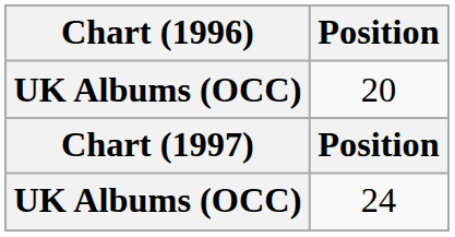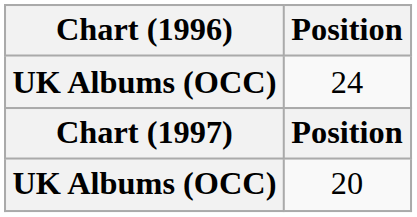rows swapped: 20 <-> 24
